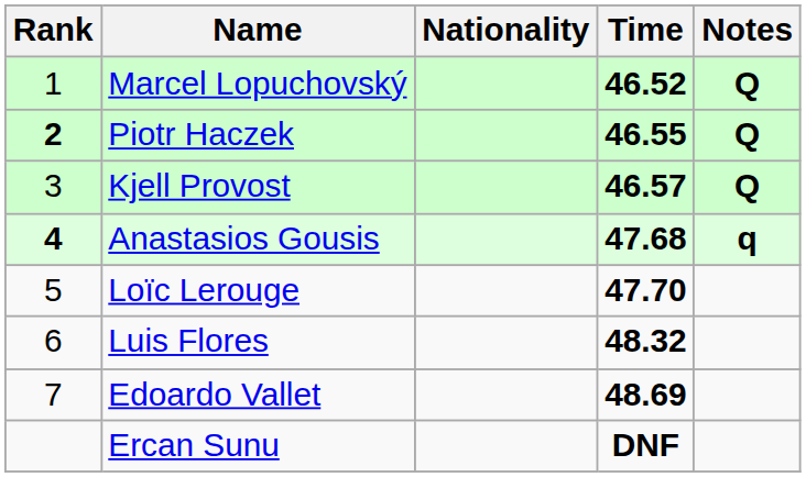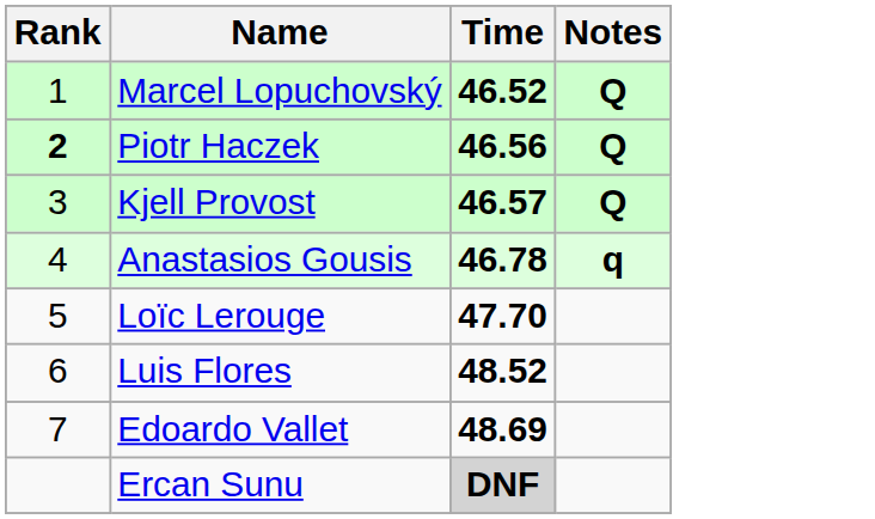- column: Nationality
Piotr Haczek | Time: 46.55 -> 46.56
Anastasios Gousis | Rank: bold -> normal
Anastasios Gousis | Time: 47.68 -> 46.78
Luis Flores | Time: 48.32 -> 48.52
Ercan Sunu | Time: no background -> lightgrey background
